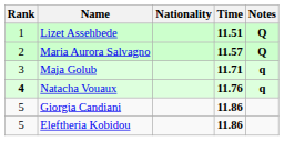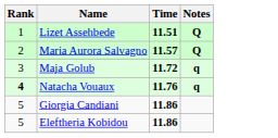- column: Nationality
Maja Golub | Time: 11.71 -> 11.72
